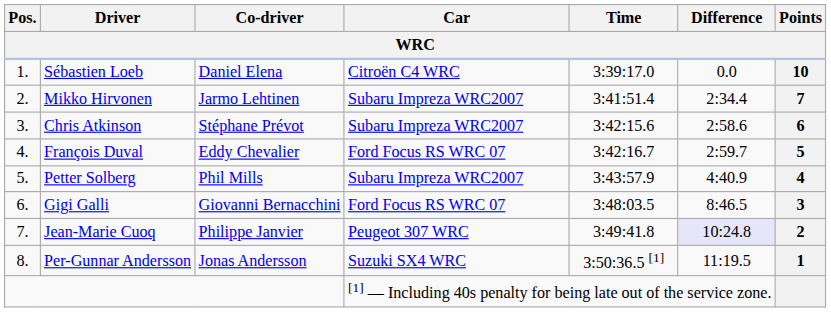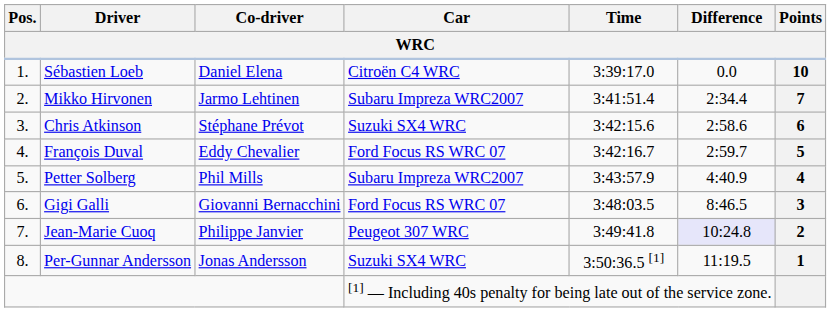Chris Atkinson | Car: Subaru Impreza WRC2007 -> Suzuki SX4 WRC
